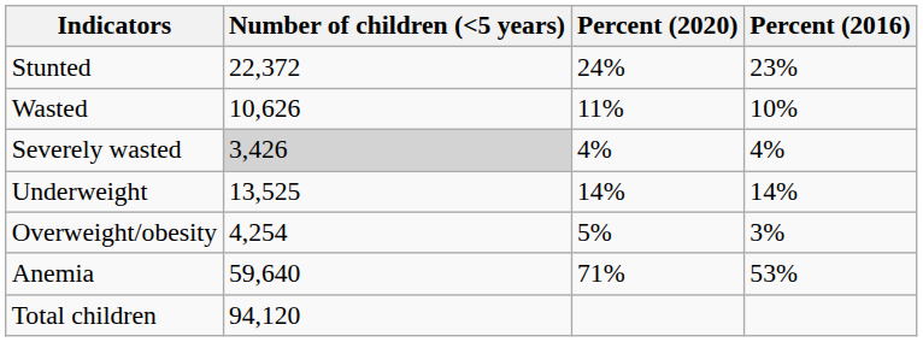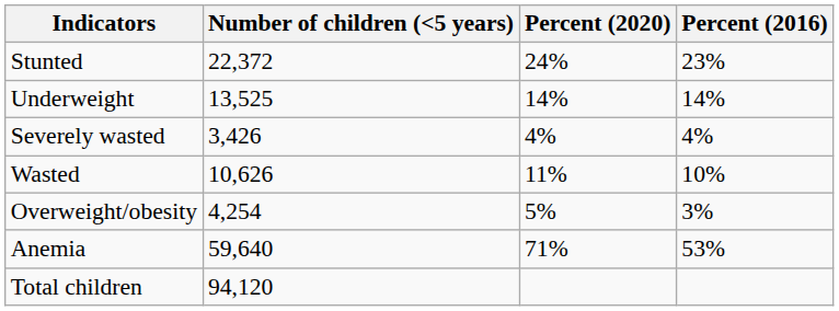rows swapped: Wasted <-> Underweight
Severely wasted | Number of children (<5 years): lightgrey background -> no background
